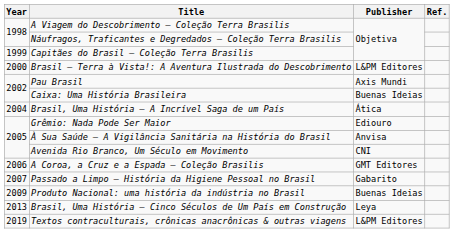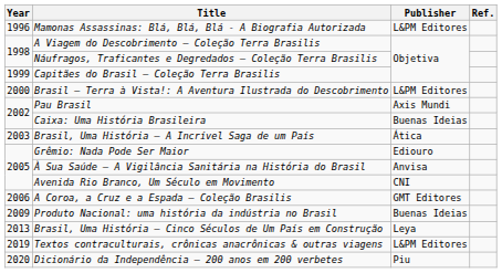+ row: 1996 | Mamonas Assassinas: Blá, Blá, Blá - A Biografia Autorizada | L&PM Editores
Brasil, Uma História — A Incrível Saga de um País | Year: 2004 -> 2003
- row: 2007 | Passado a Limpo — História da Higiene Pessoal no Brasil | Gabarito
+ row: 2020 | Dicionário da Independência — 200 anos em 200 verbetes | Piu
